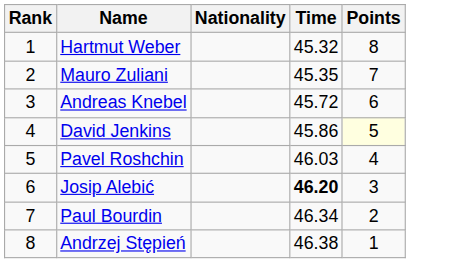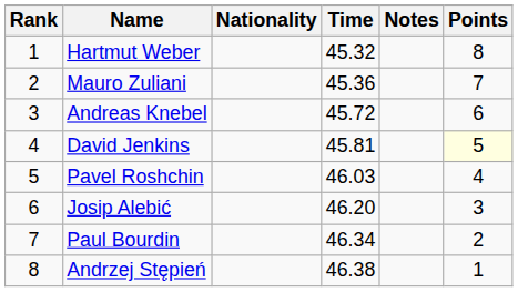+ column: Notes
Mauro Zuliani | Time: 45.35 -> 45.36
David Jenkins | Time: 45.86 -> 45.81
Josip Alebić | Time: bold -> normal
